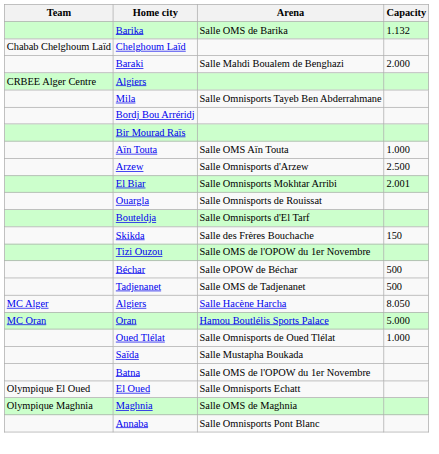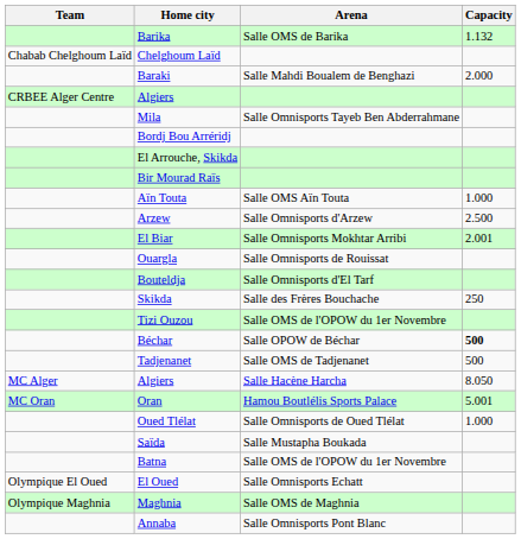+ row: El Arrouche, Skikda
Skikda | Capacity: 150 -> 250
Béchar | Capacity: normal -> bold
Oran | Capacity: 5.000 -> 5.001
